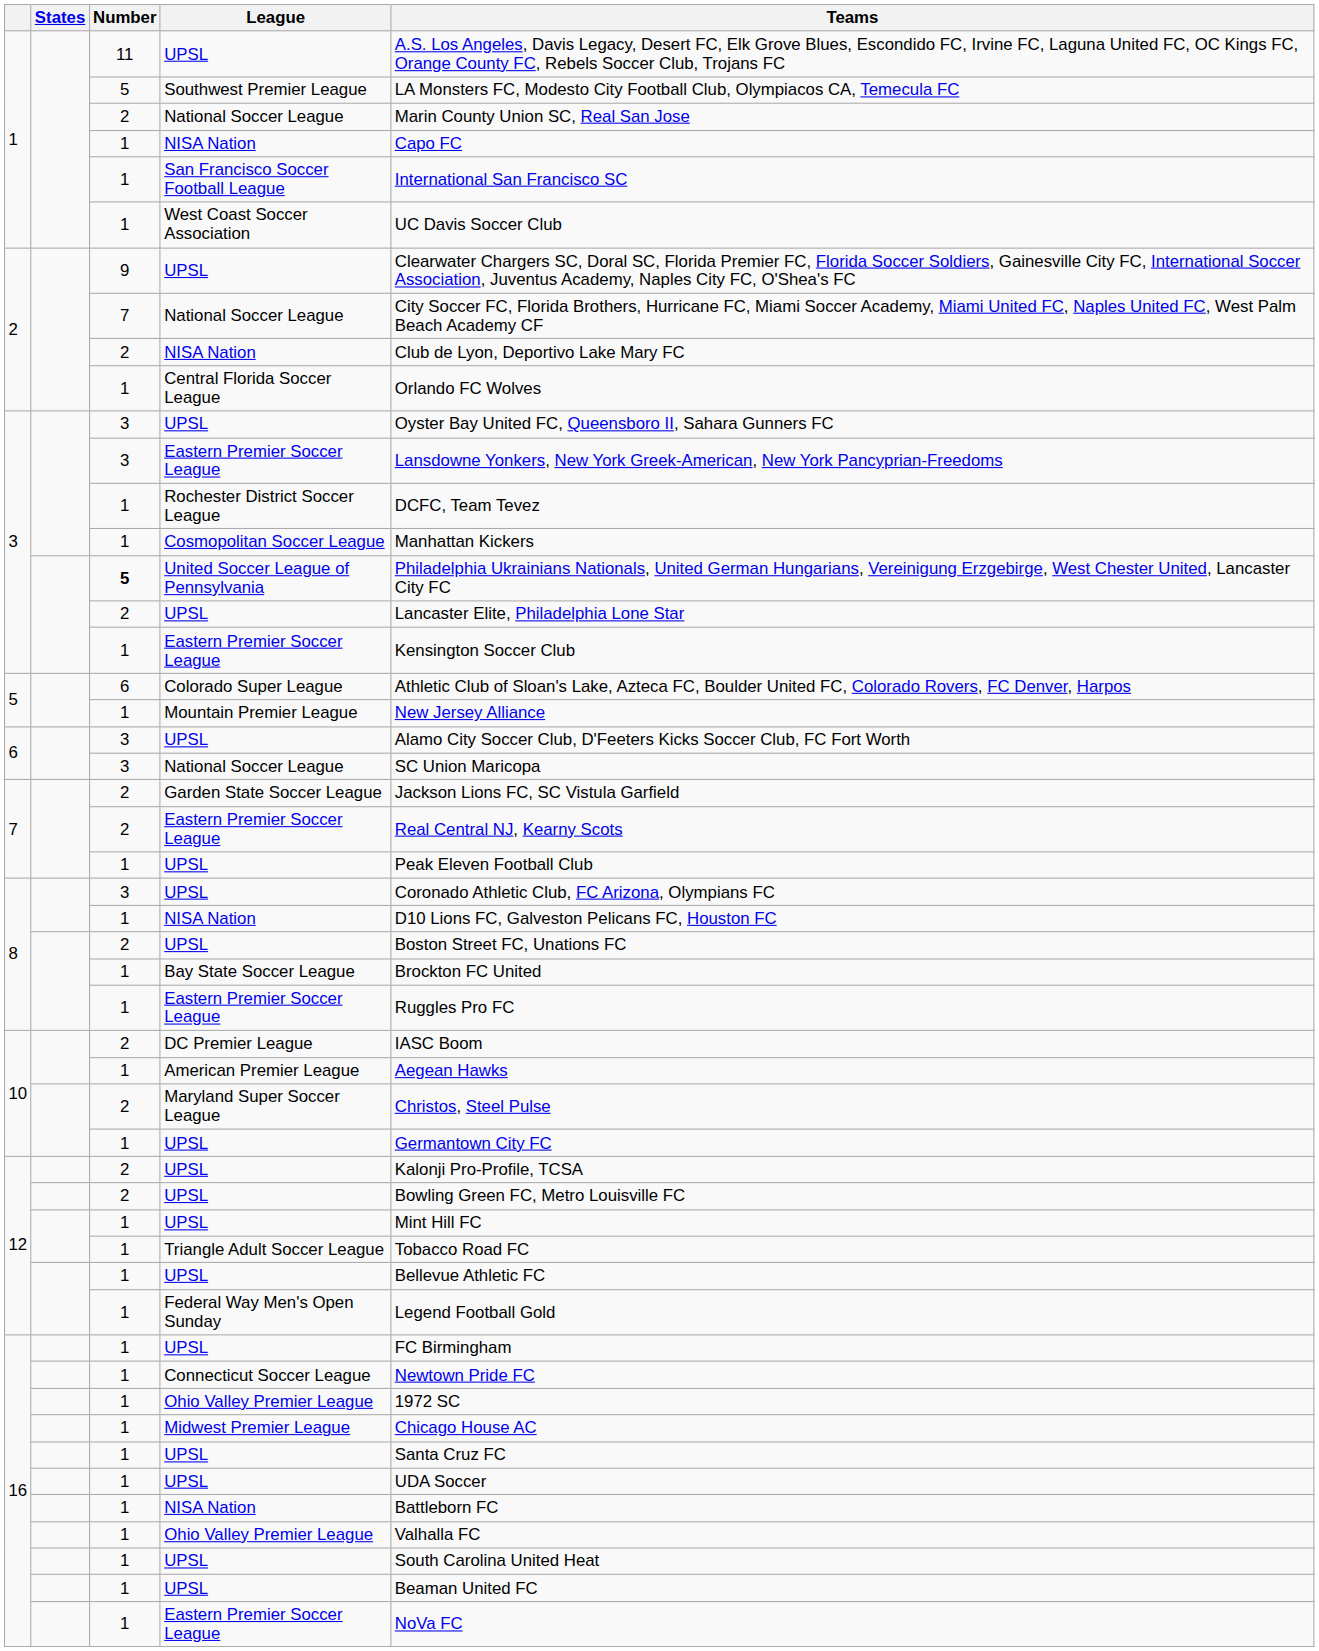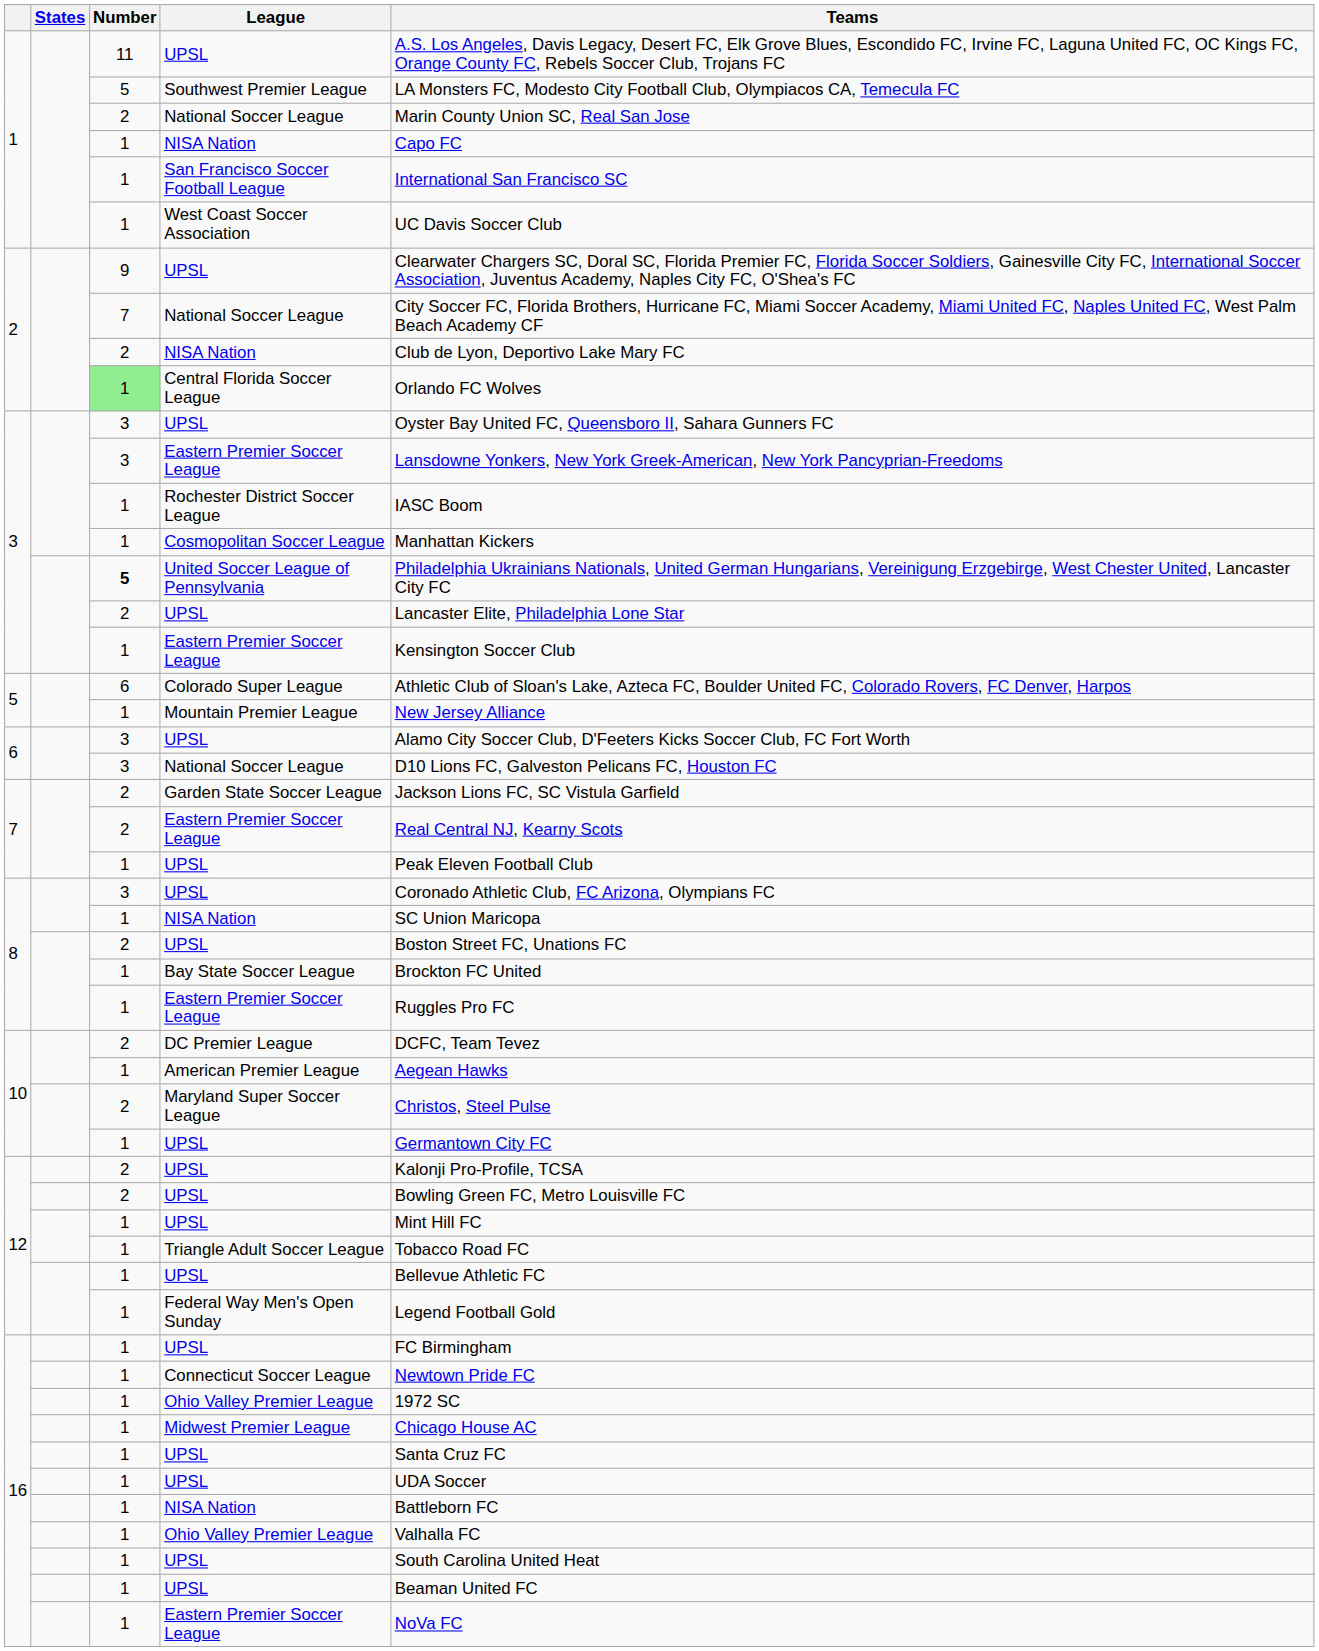Central Florida Soccer League | Number: no background -> lightgreen background
Rochester District Soccer League | Teams: DCFC, Team Tevez -> IASC Boom
6 / National Soccer League | Teams: SC Union Maricopa -> D10 Lions FC, Galveston Pelicans FC, Houston FC
8 / NISA Nation | Teams: D10 Lions FC, Galveston Pelicans FC, Houston FC -> SC Union Maricopa
DC Premier League | Teams: IASC Boom -> DCFC, Team Tevez
